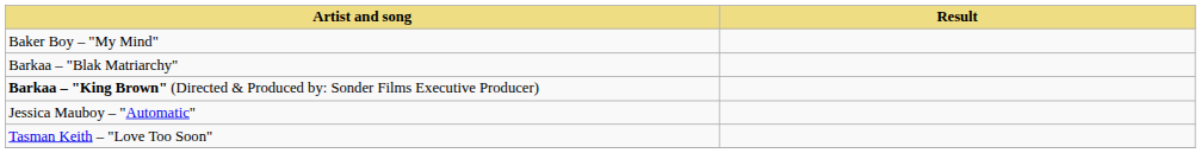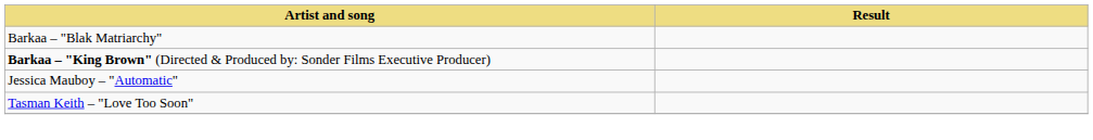- row: Baker Boy – "My Mind"
